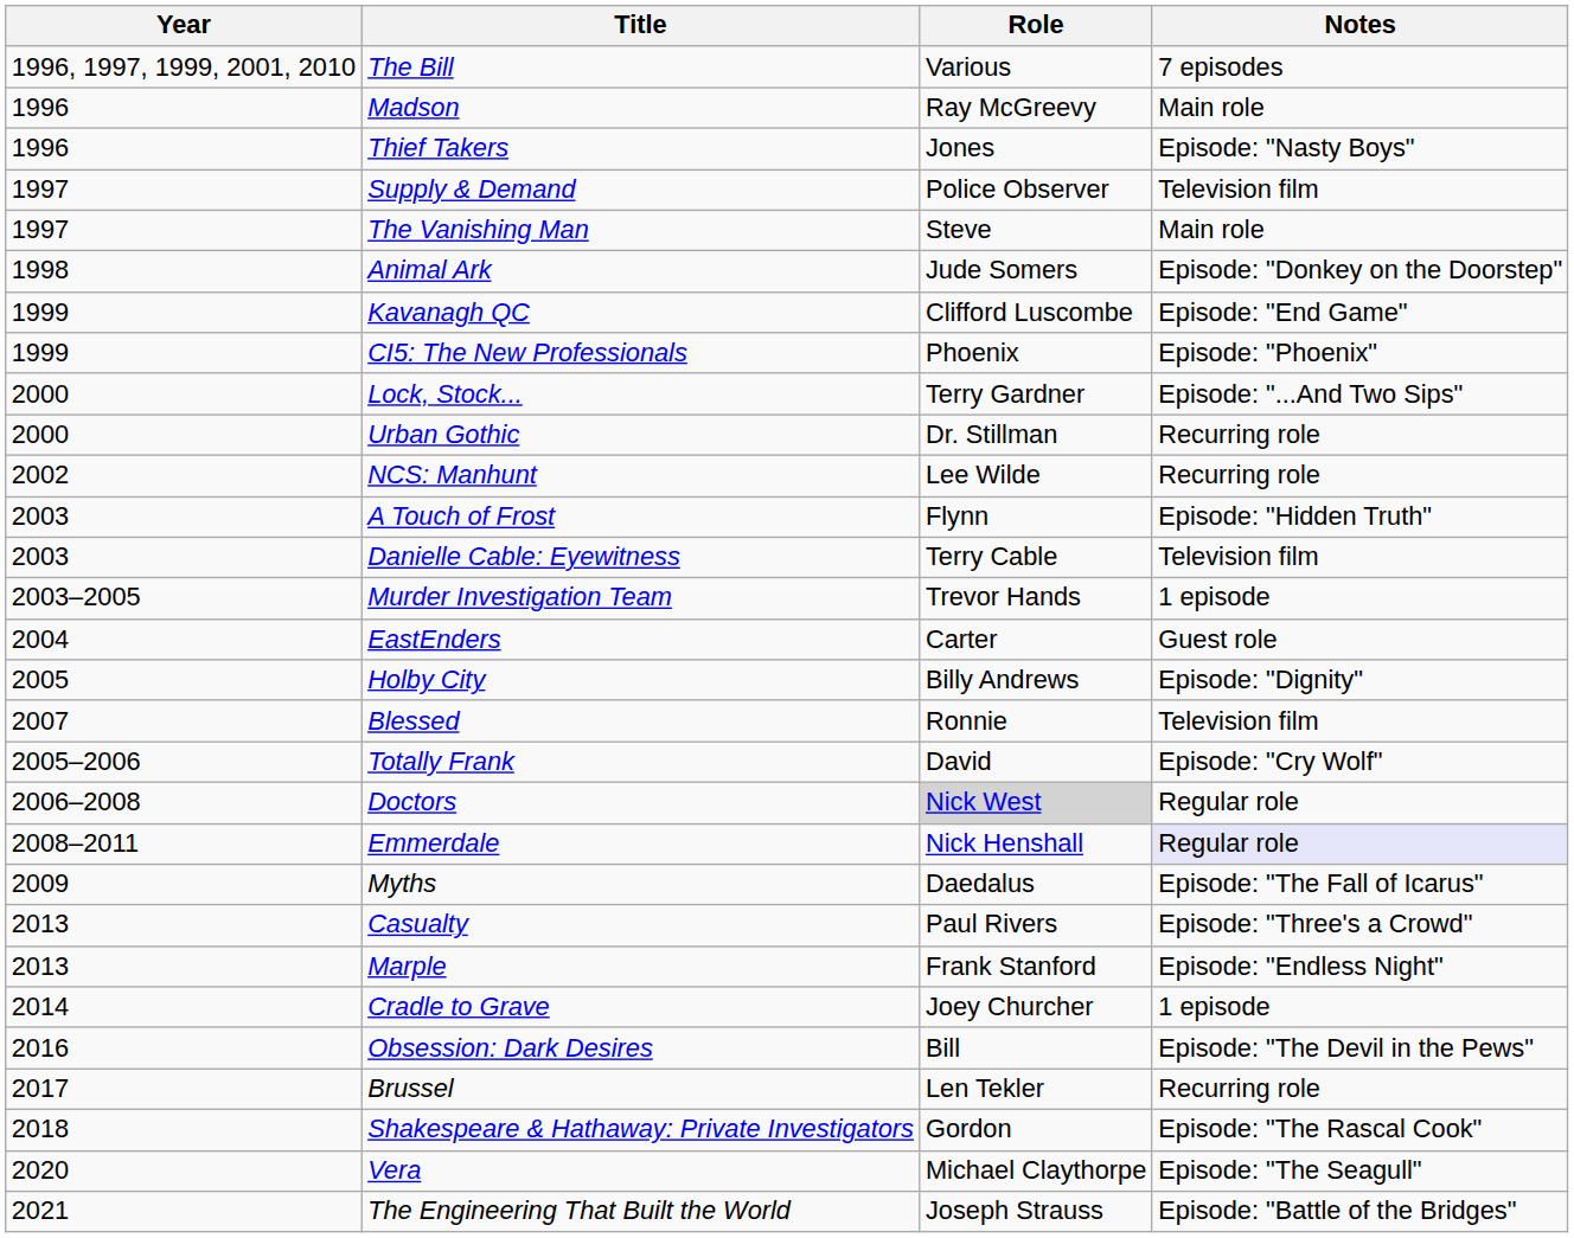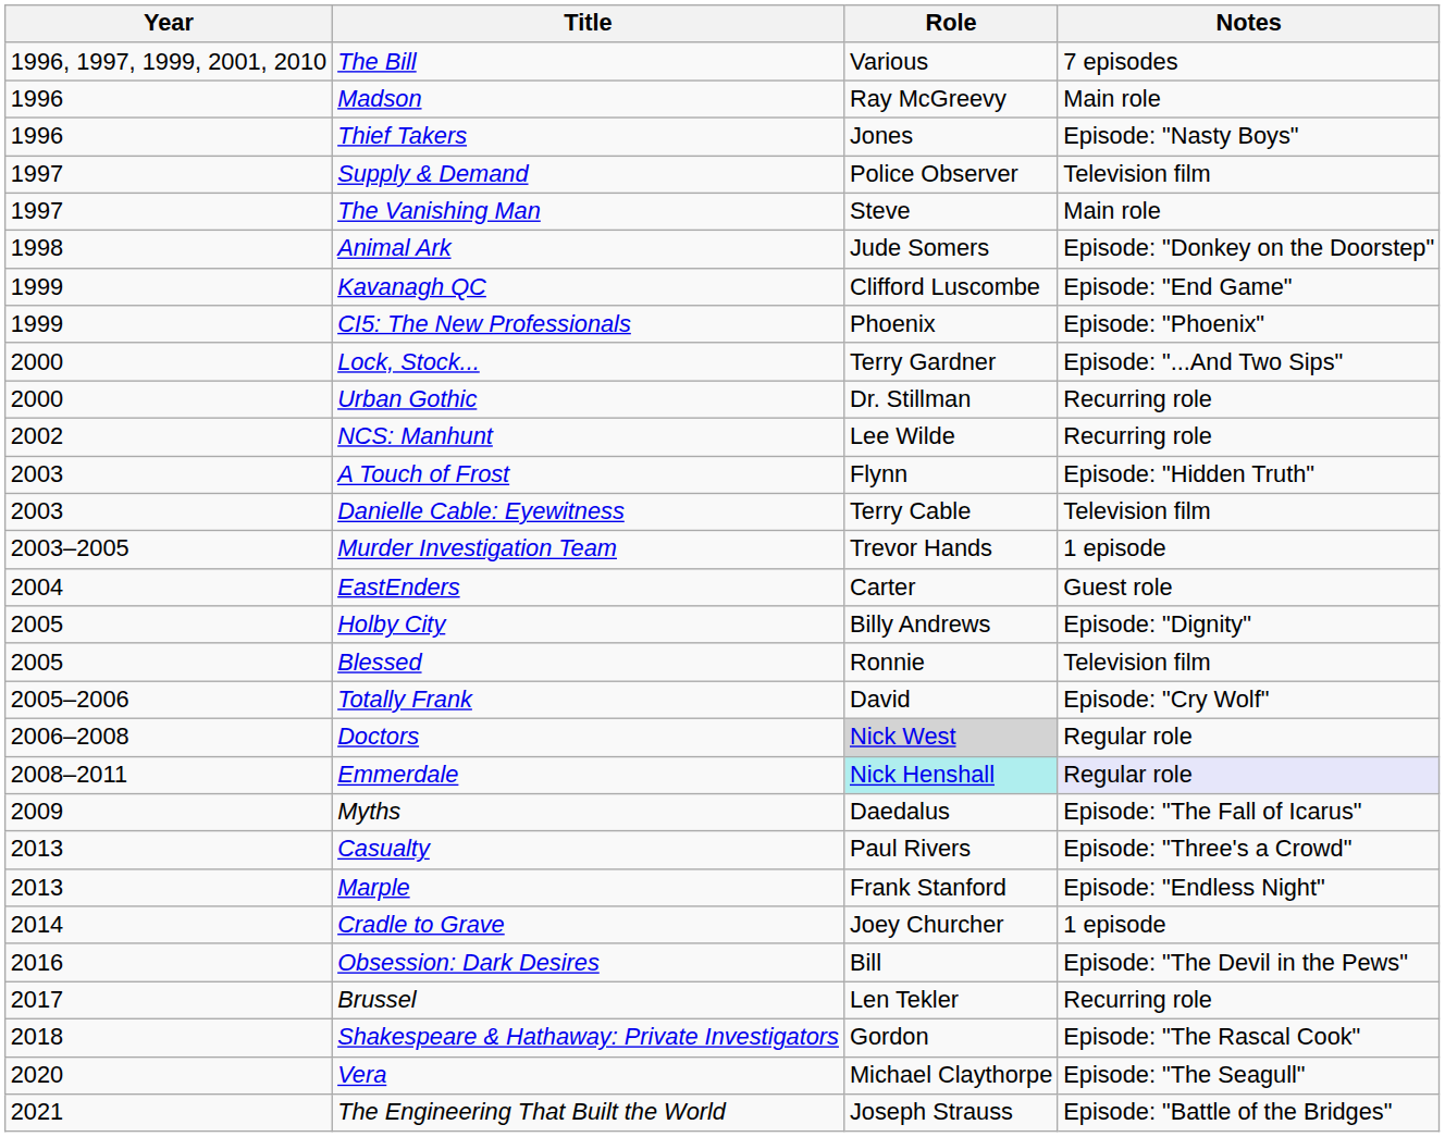Blessed | Year: 2007 -> 2005
Emmerdale | Role: no background -> paleturquoise background
